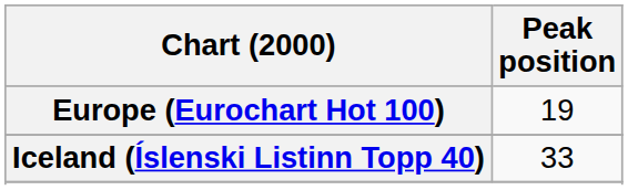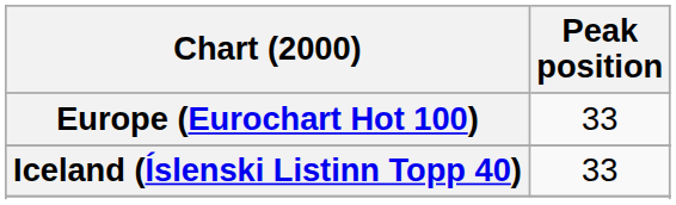Europe (Eurochart Hot 100) | Peak position: 19 -> 33
